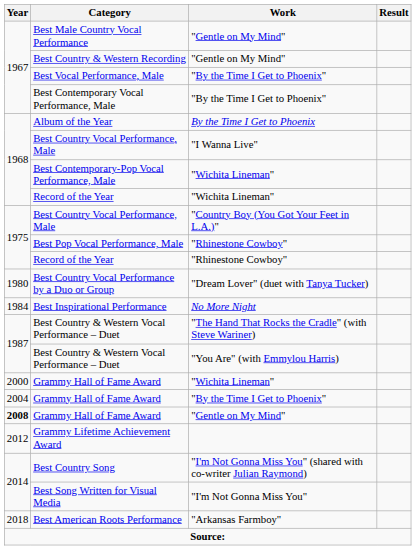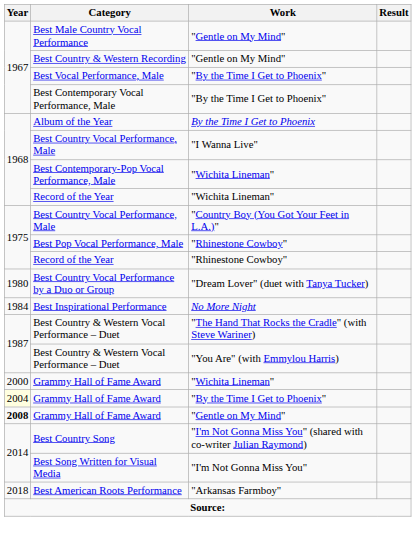Grammy Hall of Fame Award / "By the Time I Get to Phoenix" | Year: no background -> lightyellow background
- row: 2012 | Grammy Lifetime Achievement Award
